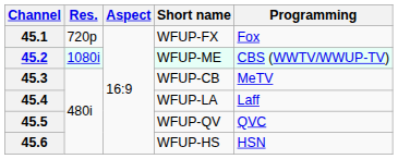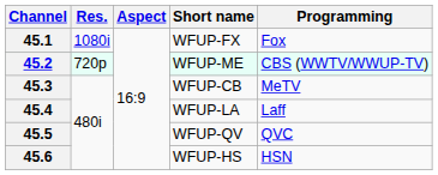45.1 | Res.: 720p -> 1080i
45.2 | Res.: 1080i -> 720p
